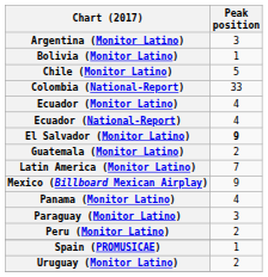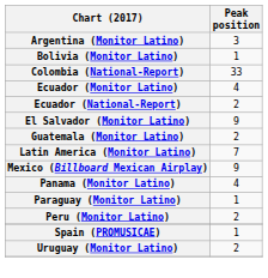- row: Chile (Monitor Latino) | 5
Ecuador (National-Report) | Peak position: 4 -> 2
El Salvador (Monitor Latino) | Peak position: bold -> normal
Paraguay (Monitor Latino) | Peak position: 3 -> 1
